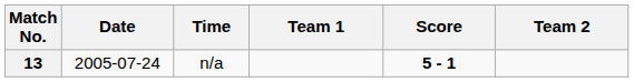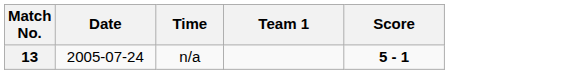- column: Team 2
